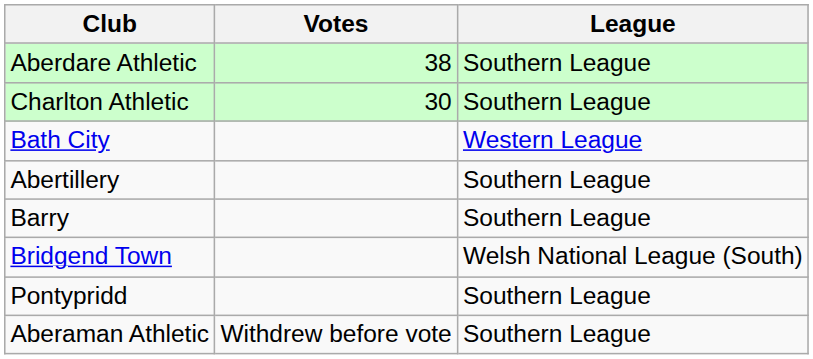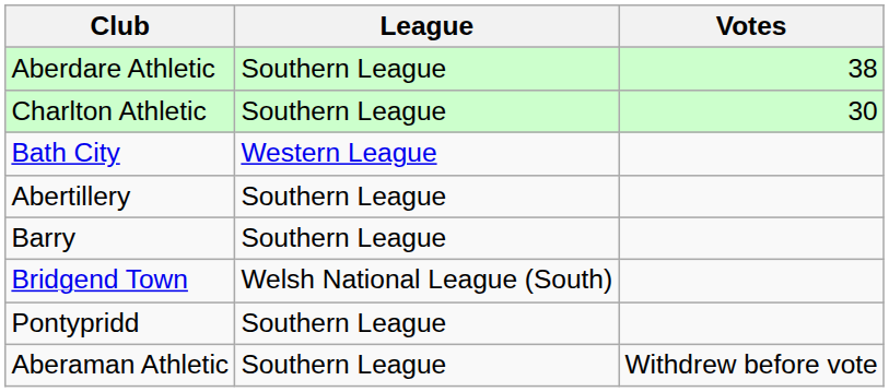columns swapped: League <-> Votes
